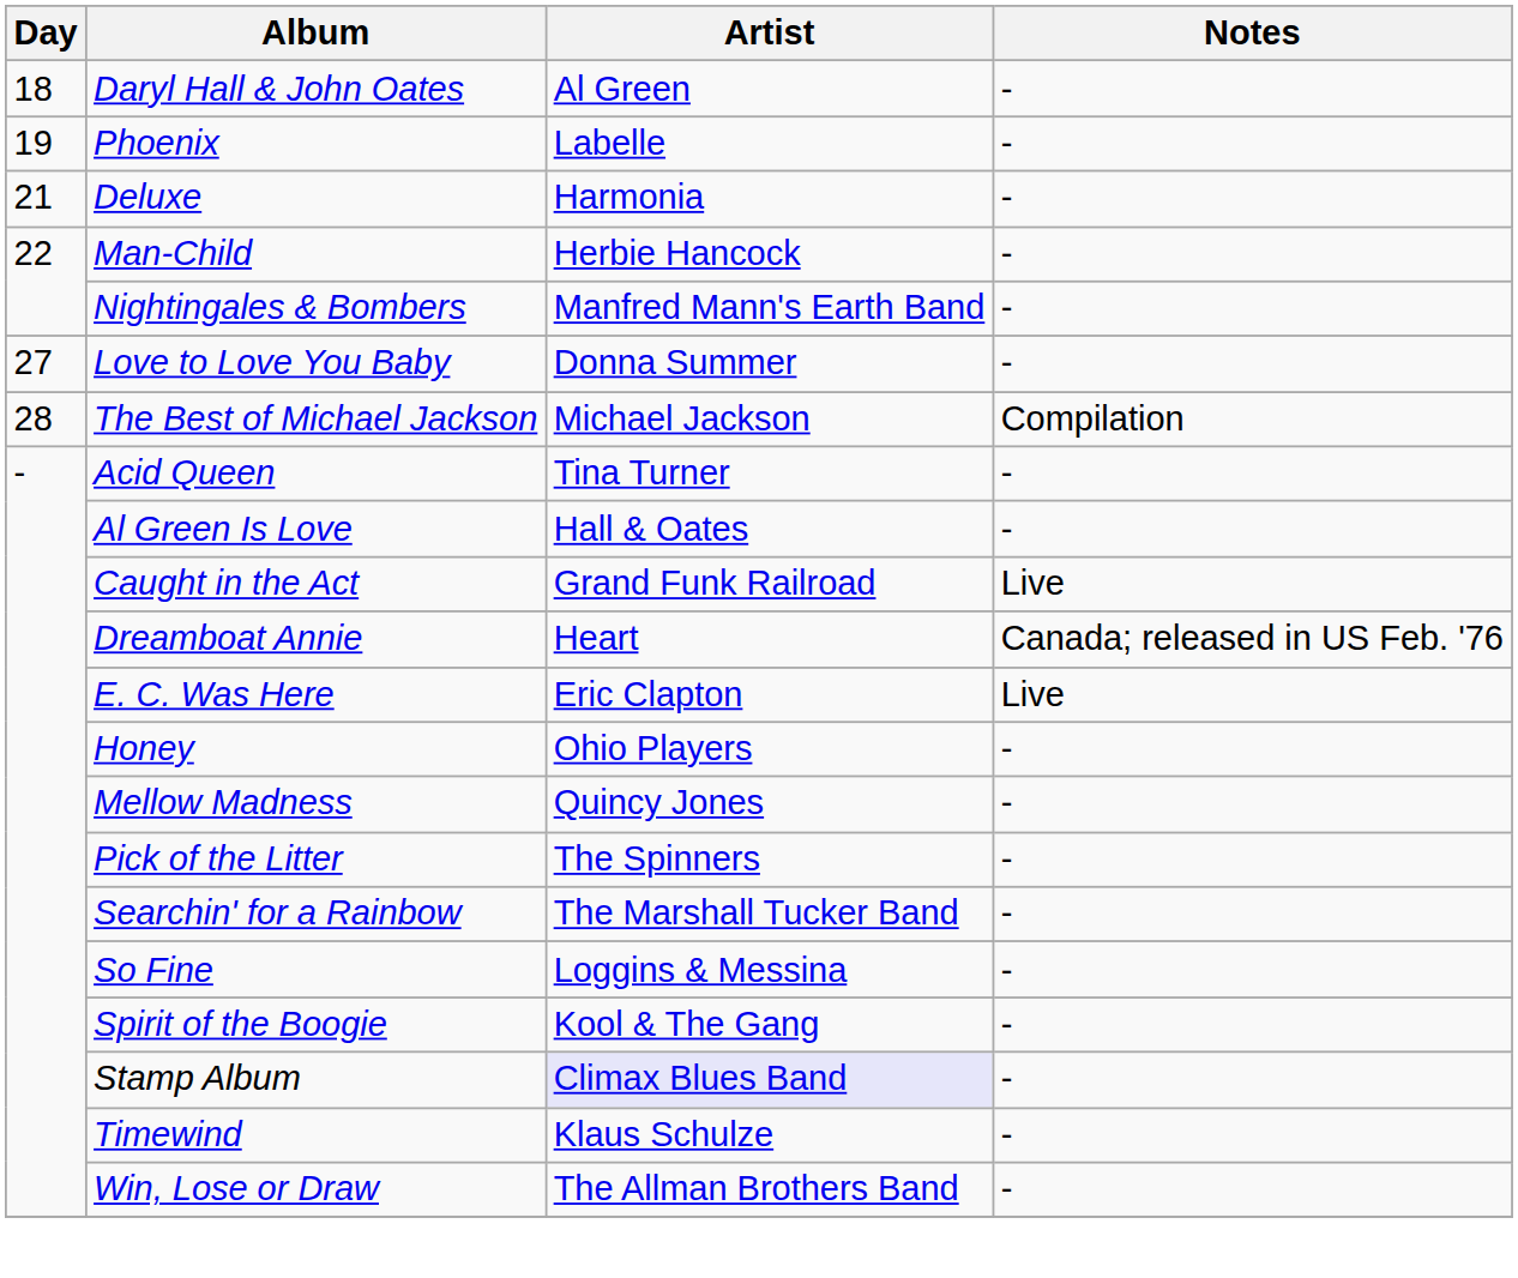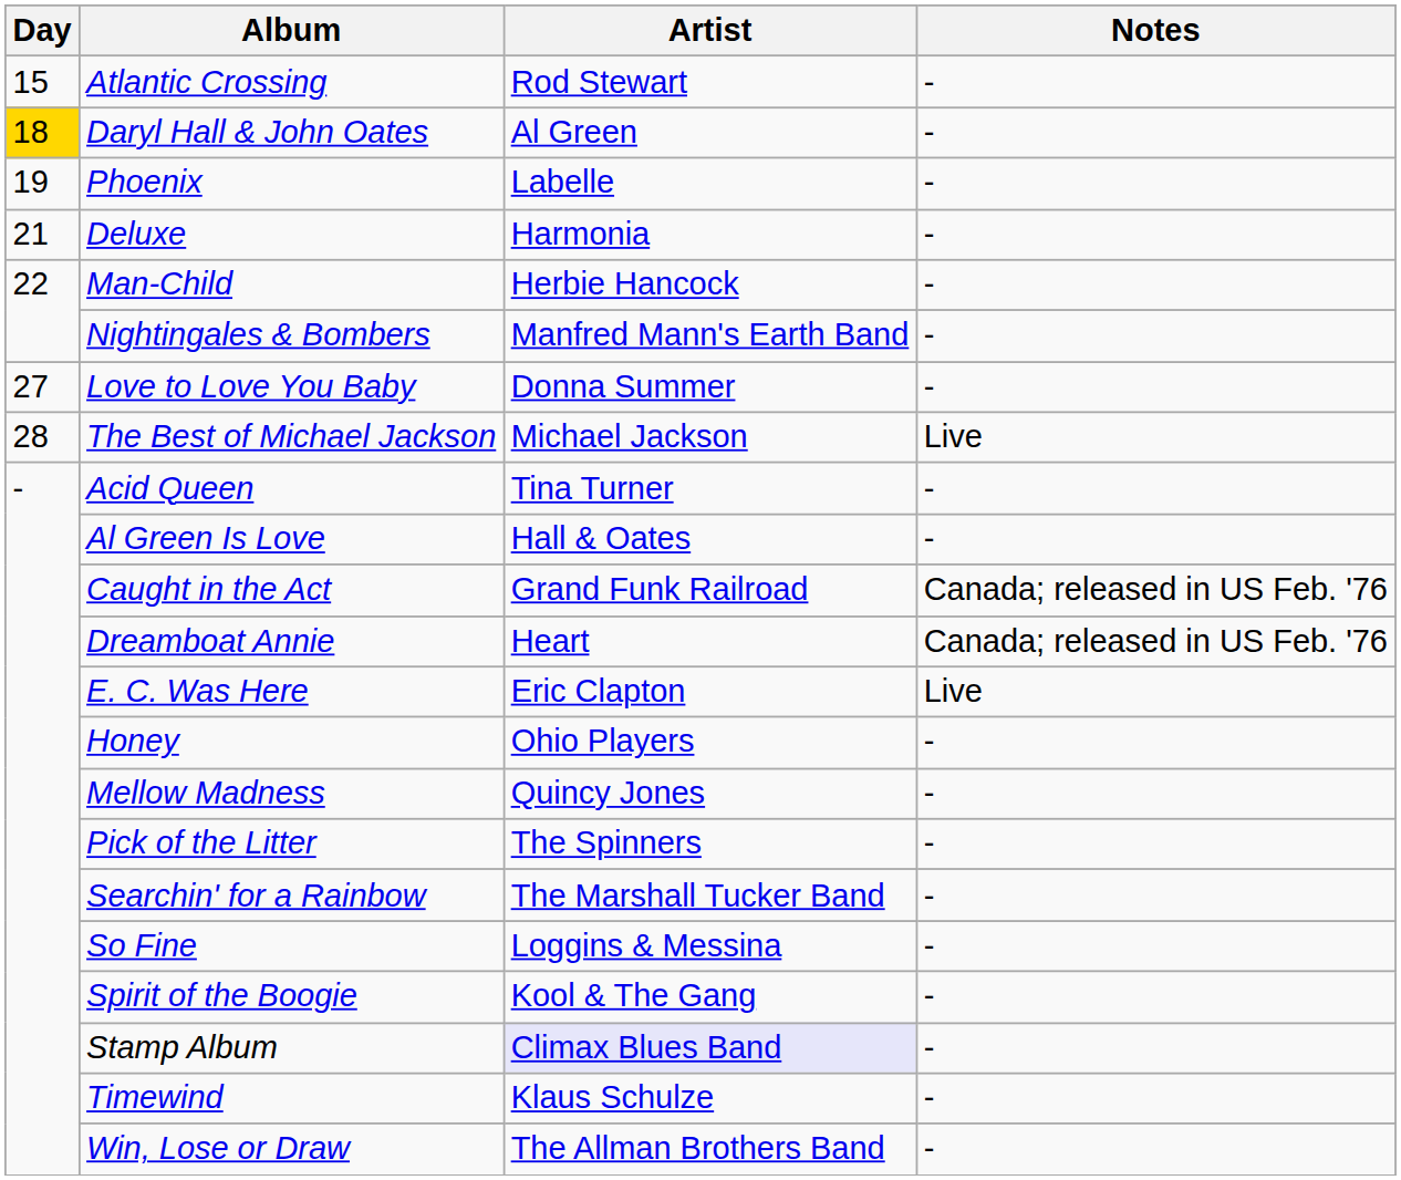+ row: 15 | Atlantic Crossing | Rod Stewart | -
Daryl Hall & John Oates | Day: no background -> gold background
The Best of Michael Jackson | Notes: Compilation -> Live
Caught in the Act | Notes: Live -> Canada; released in US Feb. '76
